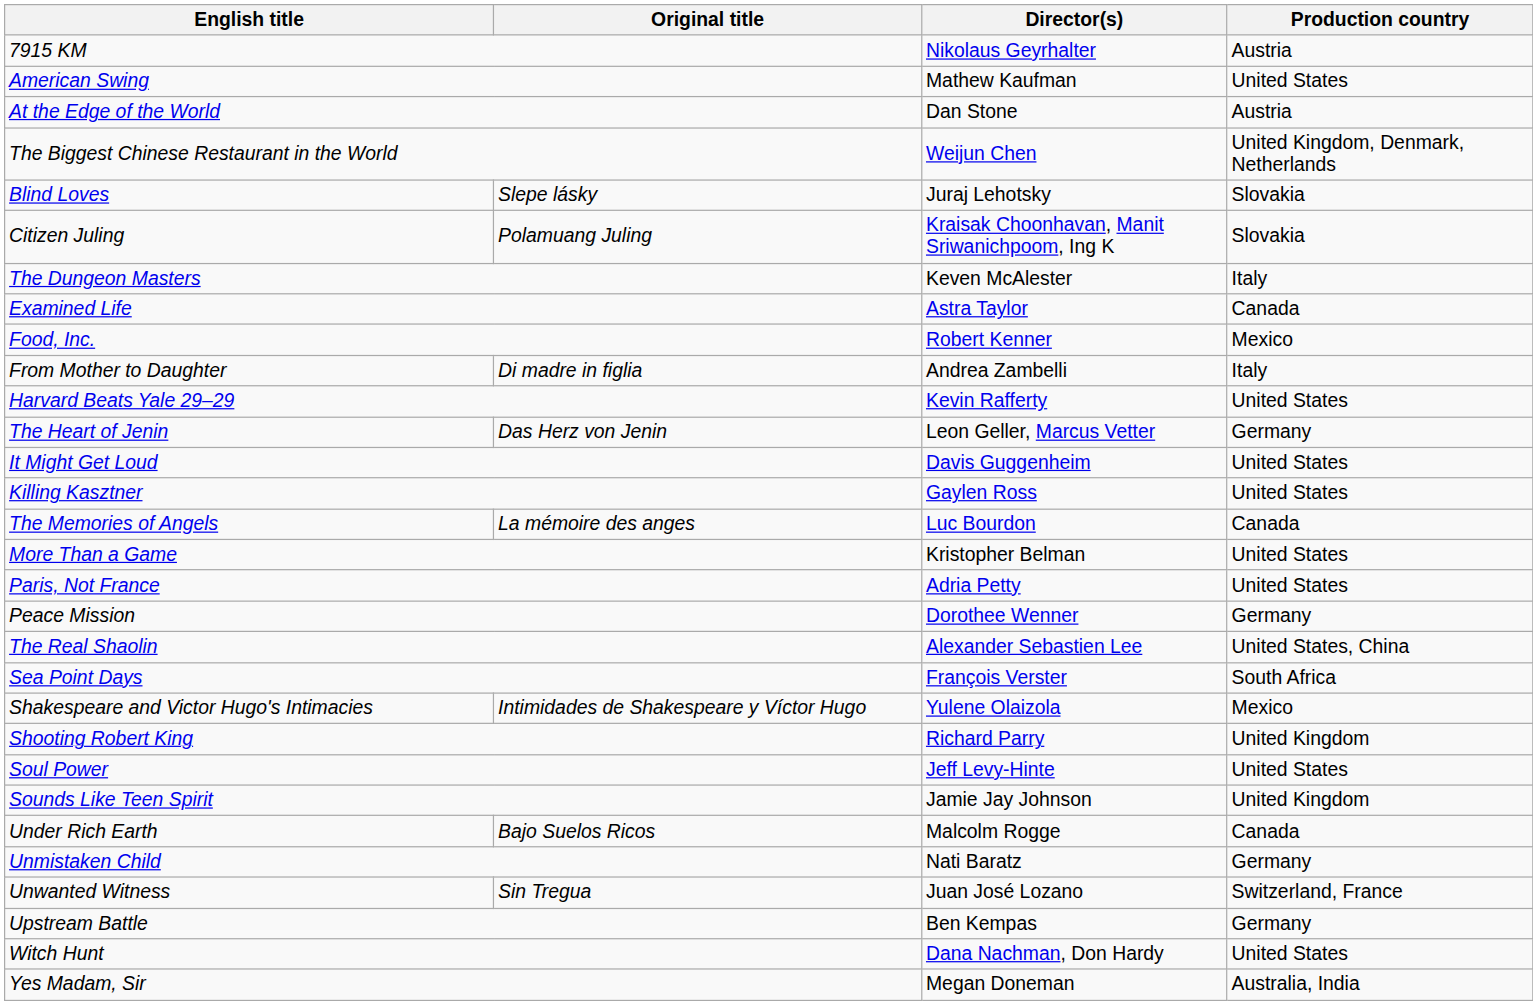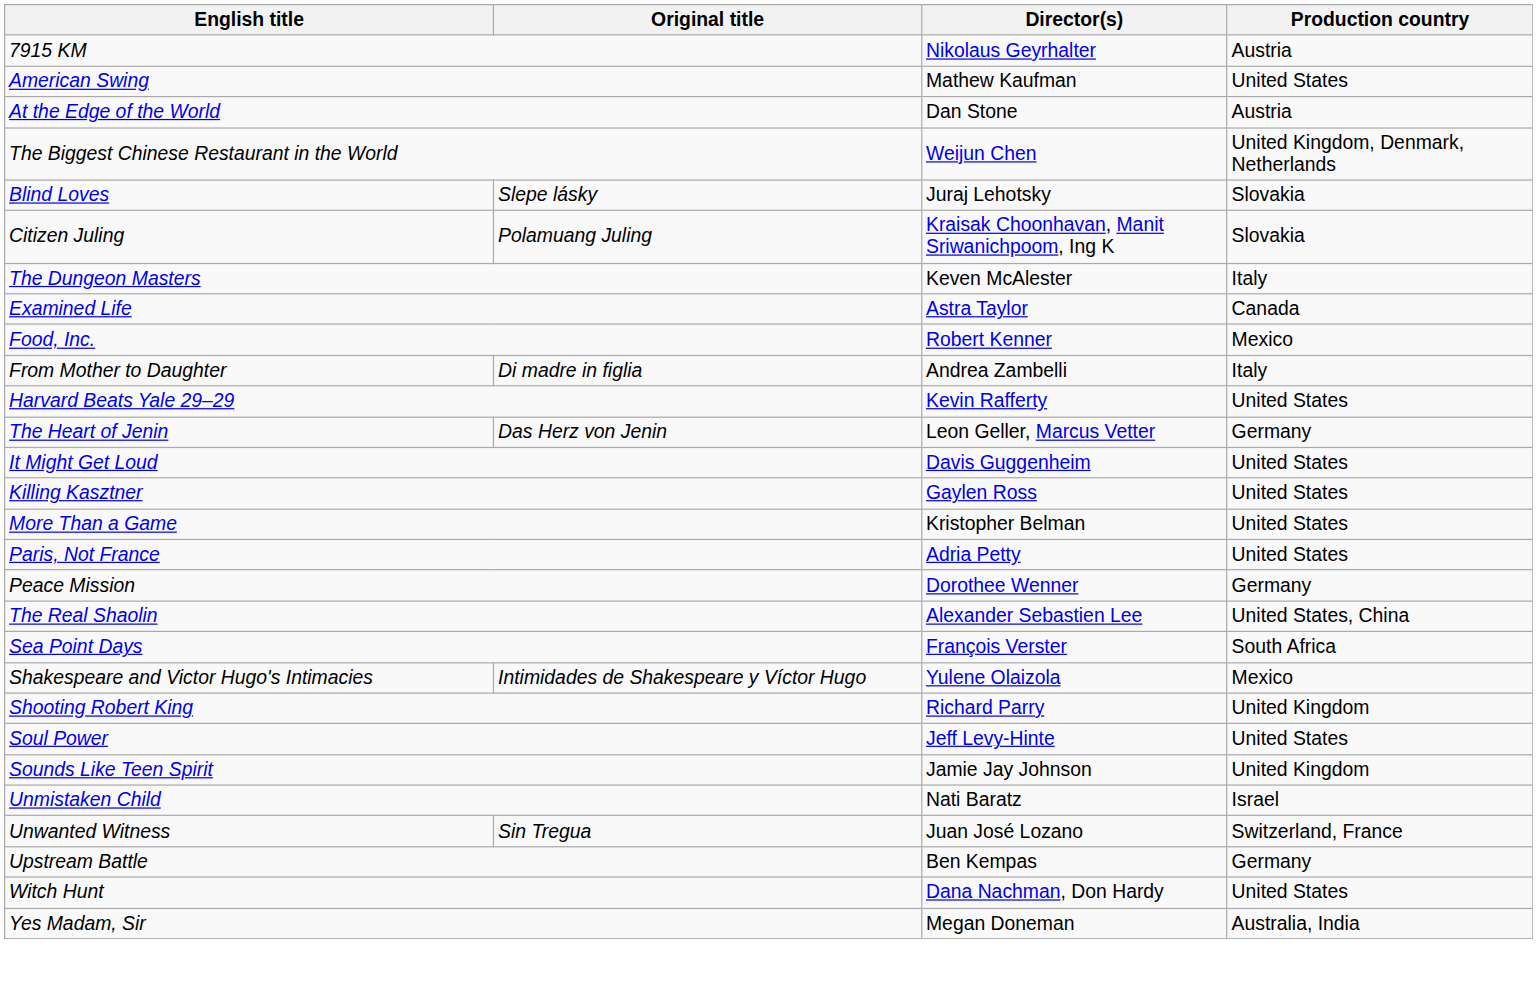- row: The Memories of Angels | La mémoire des anges | Luc Bourdon | Canada
- row: Under Rich Earth | Bajo Suelos Ricos | Malcolm Rogge | Canada
Unmistaken Child | Production country: Germany -> Israel
